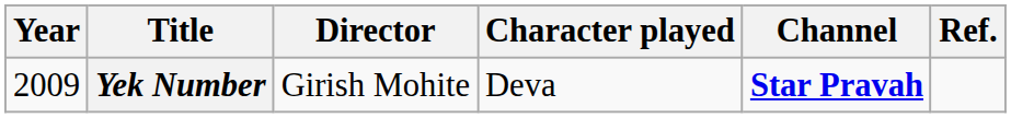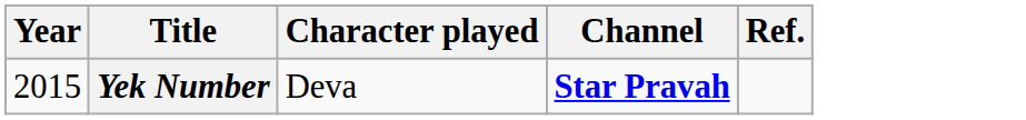- column: Director | Girish Mohite
Yek Number | Year: 2009 -> 2015
